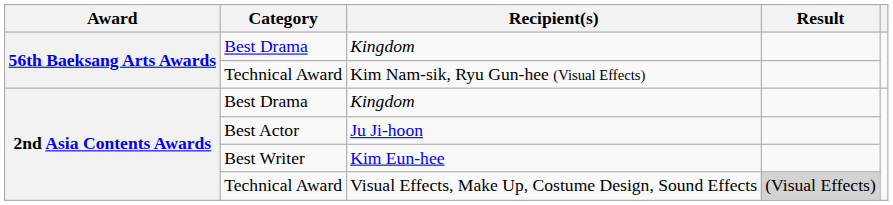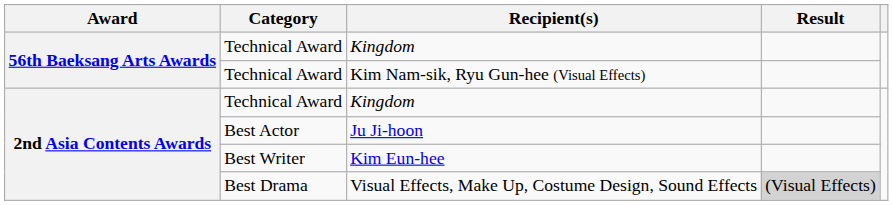56th Baeksang Arts Awards / Kingdom | Category: Best Drama -> Technical Award
2nd Asia Contents Awards / Kingdom | Category: Best Drama -> Technical Award
Visual Effects, Make Up, Costume Design, Sound Effects | Category: Technical Award -> Best Drama
